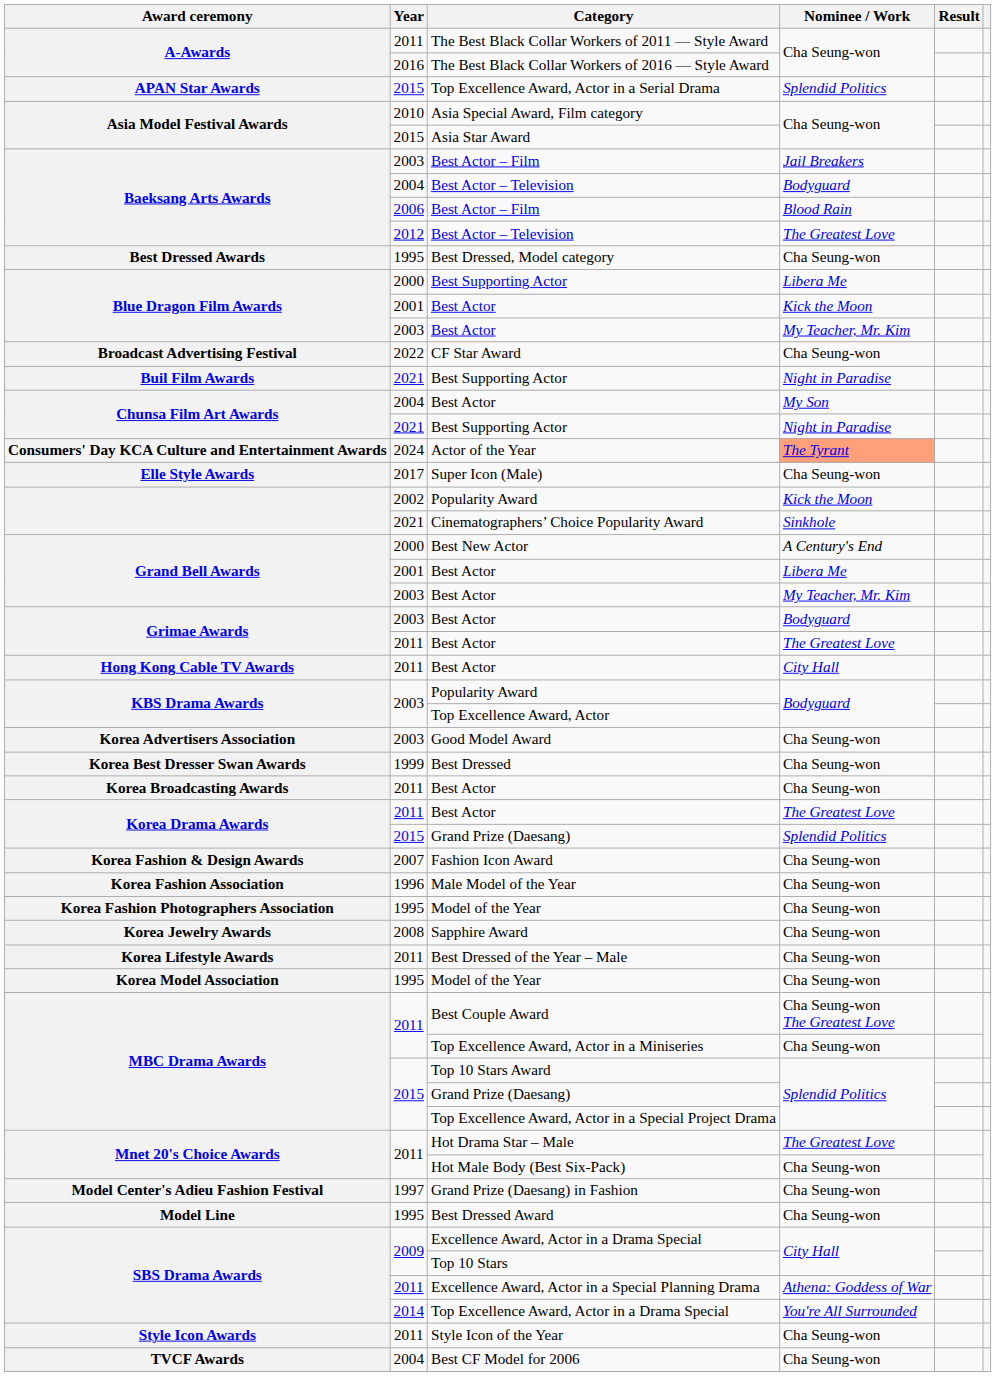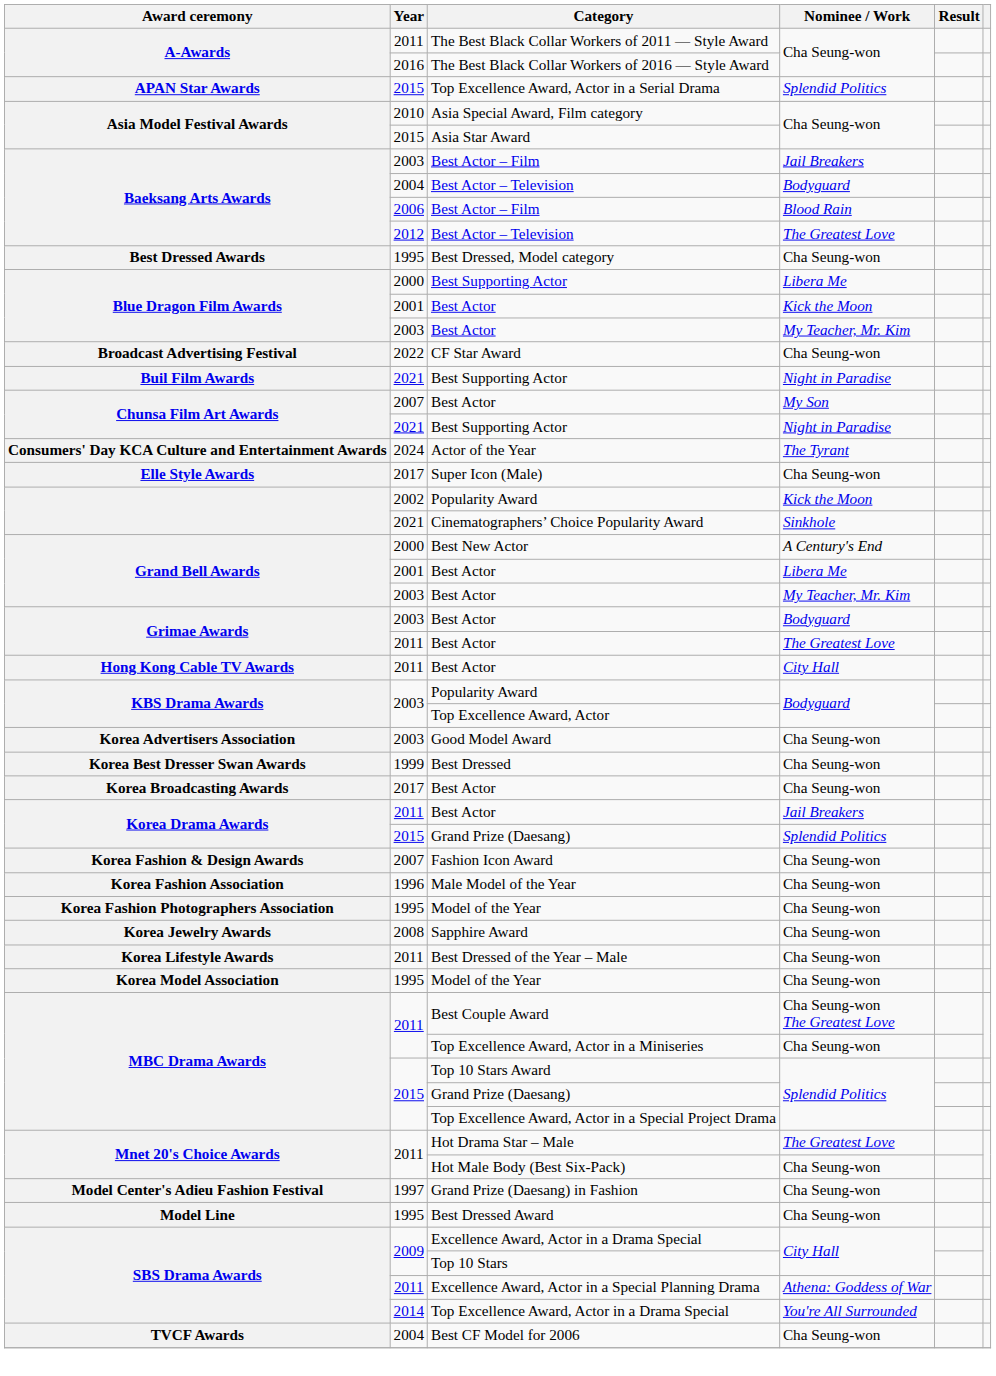Chunsa Film Art Awards / Best Actor | Year: 2004 -> 2007
Actor of the Year | Nominee / Work: lightsalmon background -> no background
Korea Broadcasting Awards / Best Actor | Year: 2011 -> 2017
Korea Drama Awards / Best Actor | Nominee / Work: The Greatest Love -> Jail Breakers
- row: Style Icon Awards | 2011 | Style Icon of the Year | Cha Seung-won
